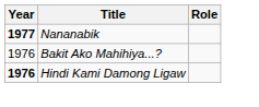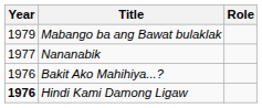+ row: 1979 | Mabango ba ang Bawat bulaklak
Nananabik | Year: bold -> normal
